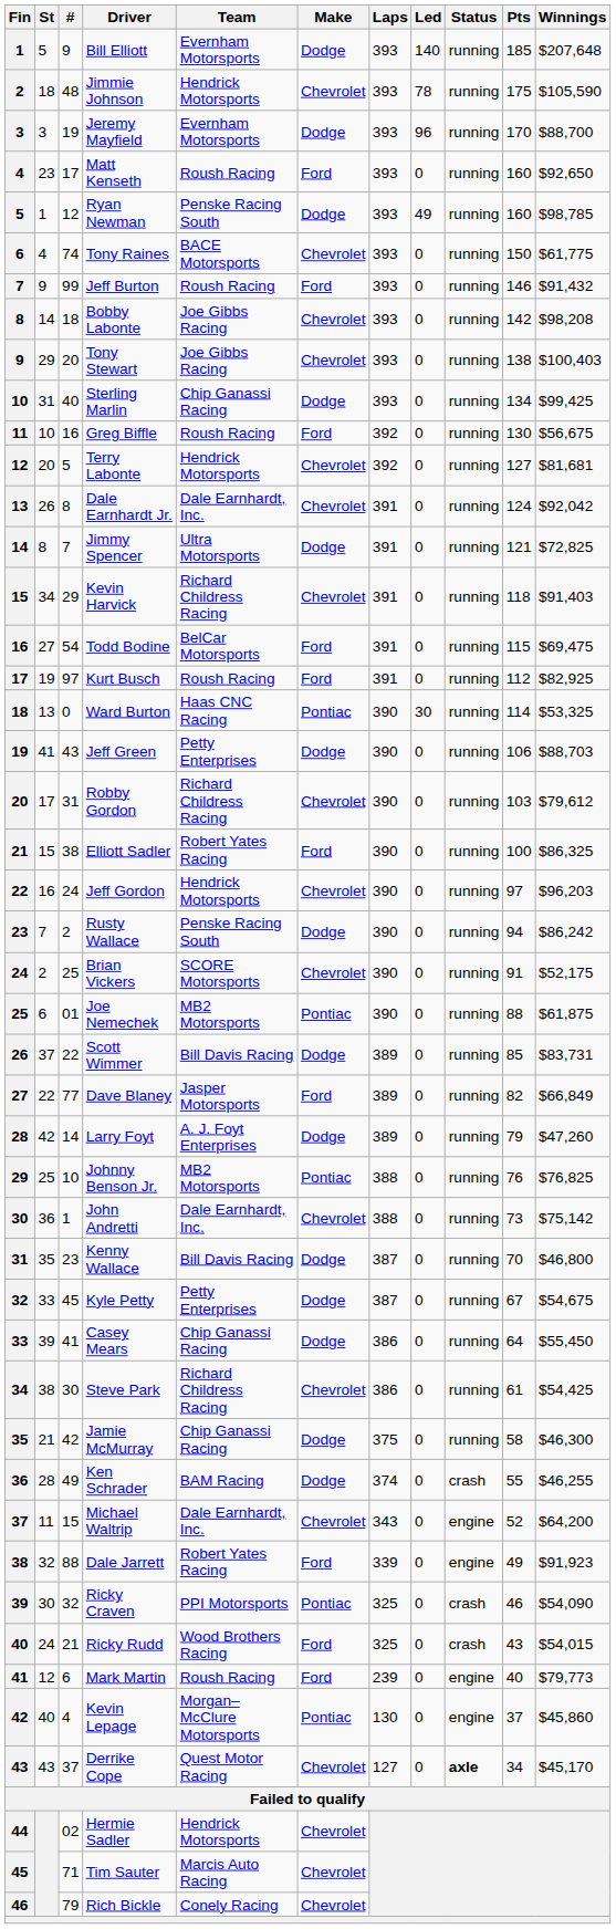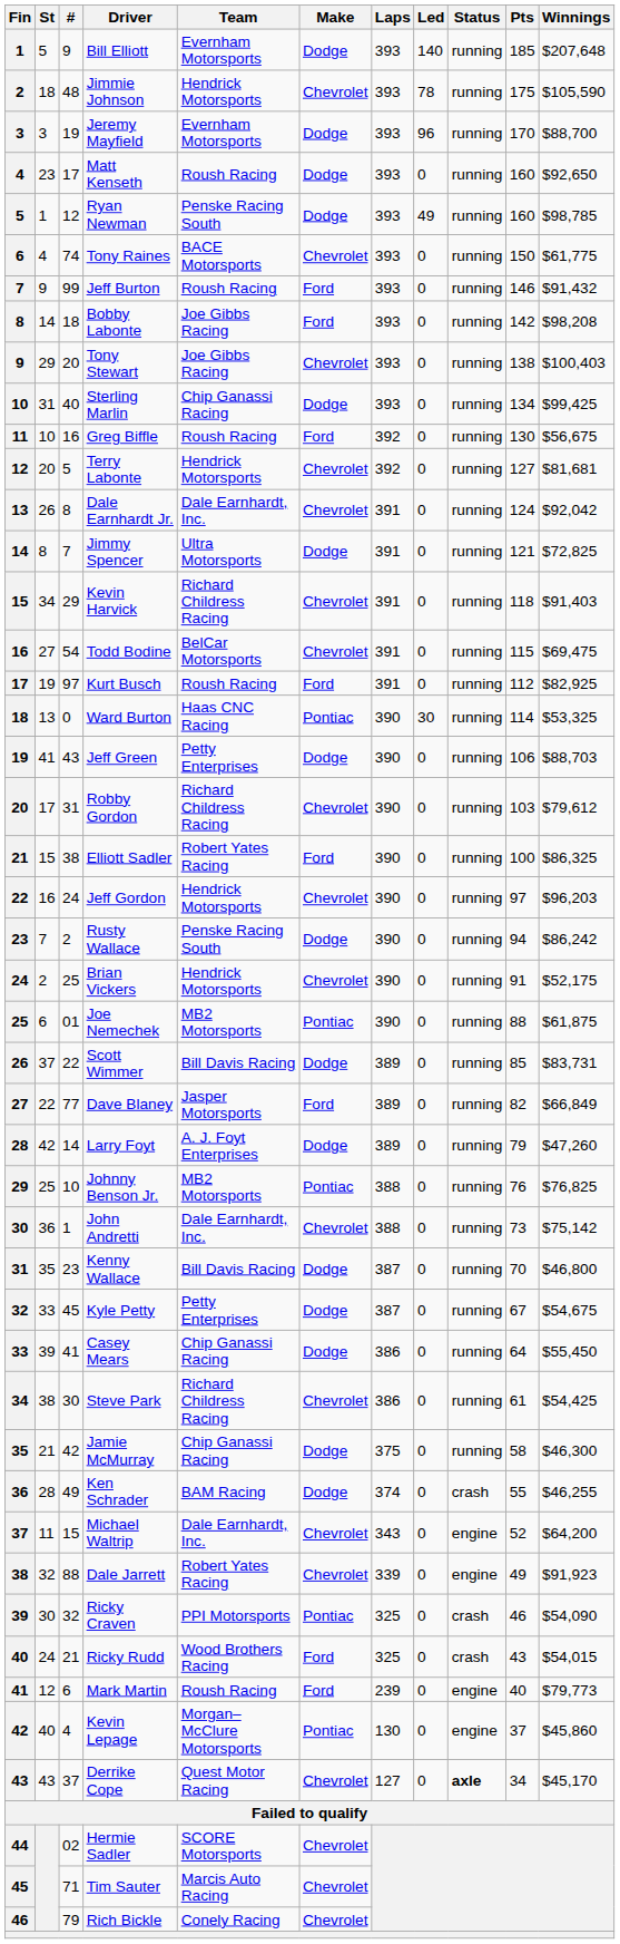Matt Kenseth | Make: Ford -> Dodge
Bobby Labonte | Make: Chevrolet -> Ford
Todd Bodine | Make: Ford -> Chevrolet
Brian Vickers | Team: SCORE Motorsports -> Hendrick Motorsports
Dale Jarrett | Make: Ford -> Chevrolet
Hermie Sadler | Team: Hendrick Motorsports -> SCORE Motorsports
